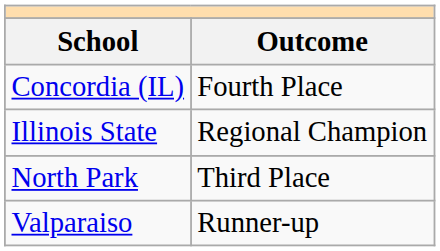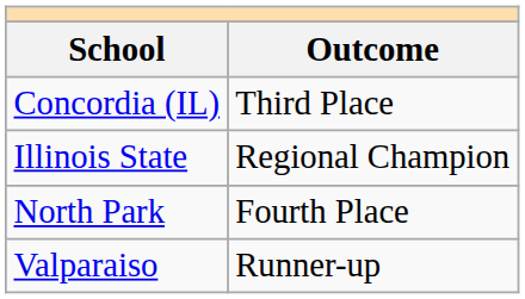Concordia (IL) | Outcome: Fourth Place -> Third Place
North Park | Outcome: Third Place -> Fourth Place
